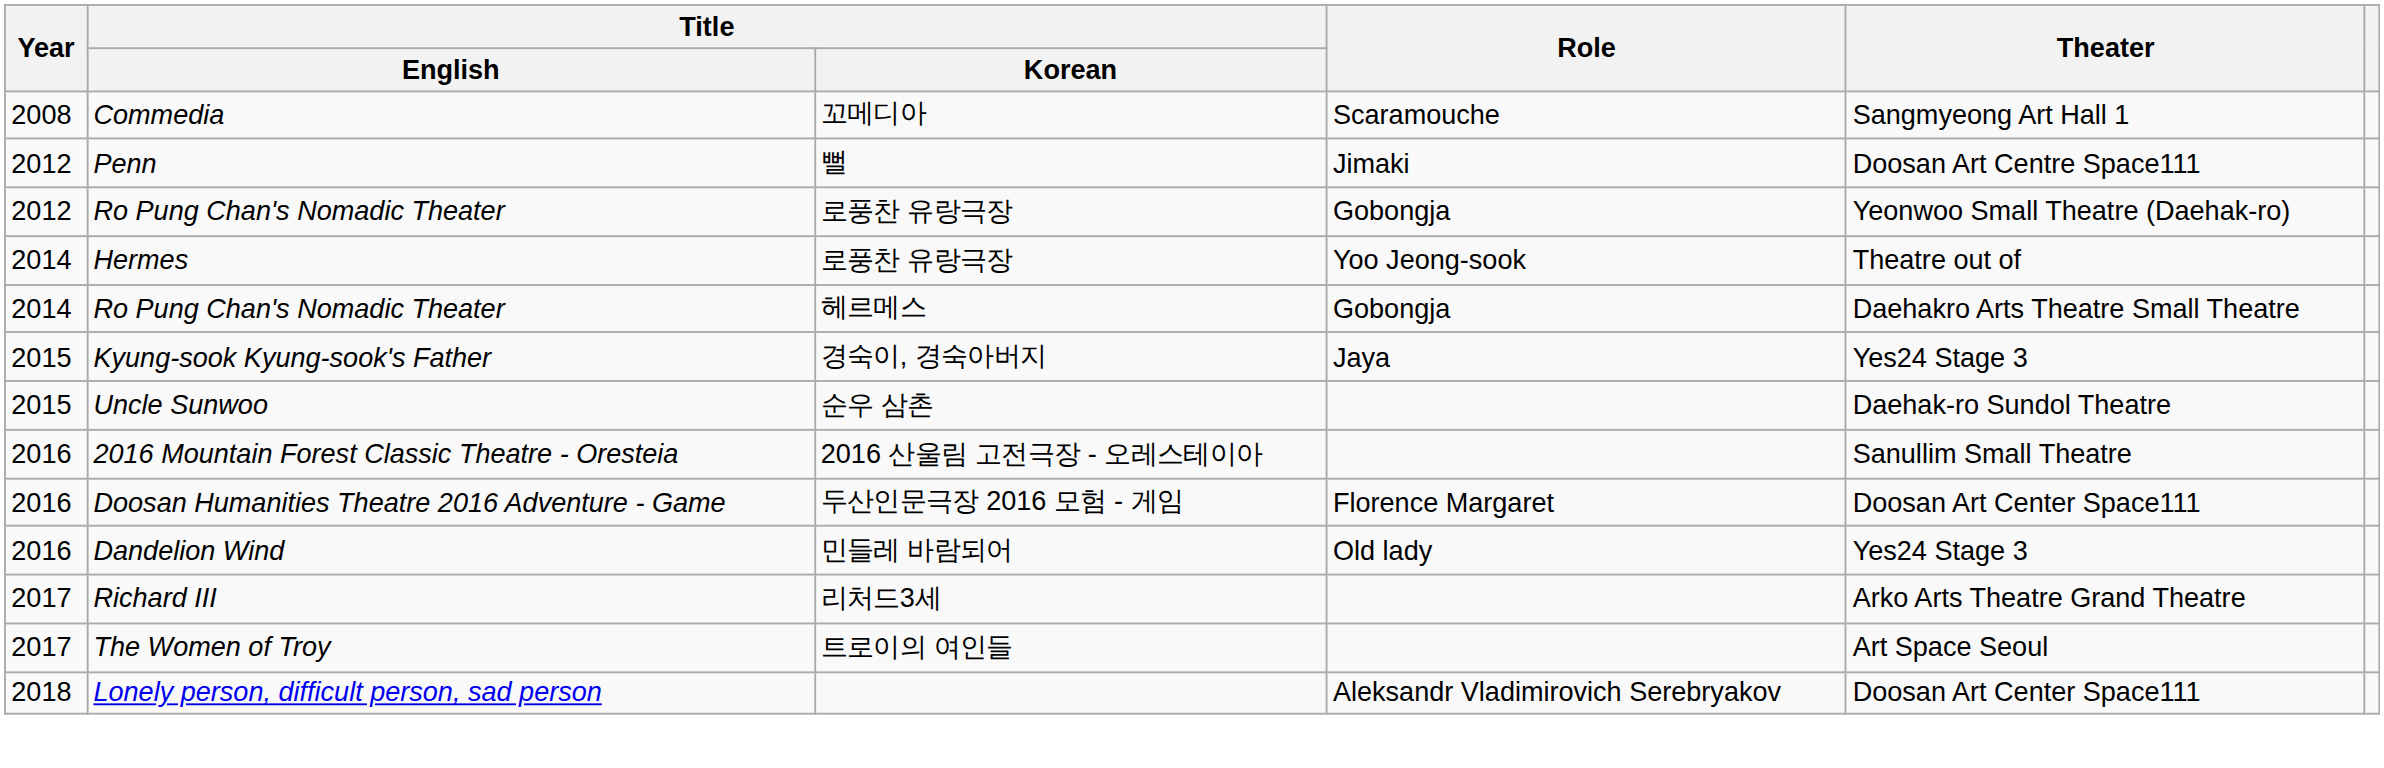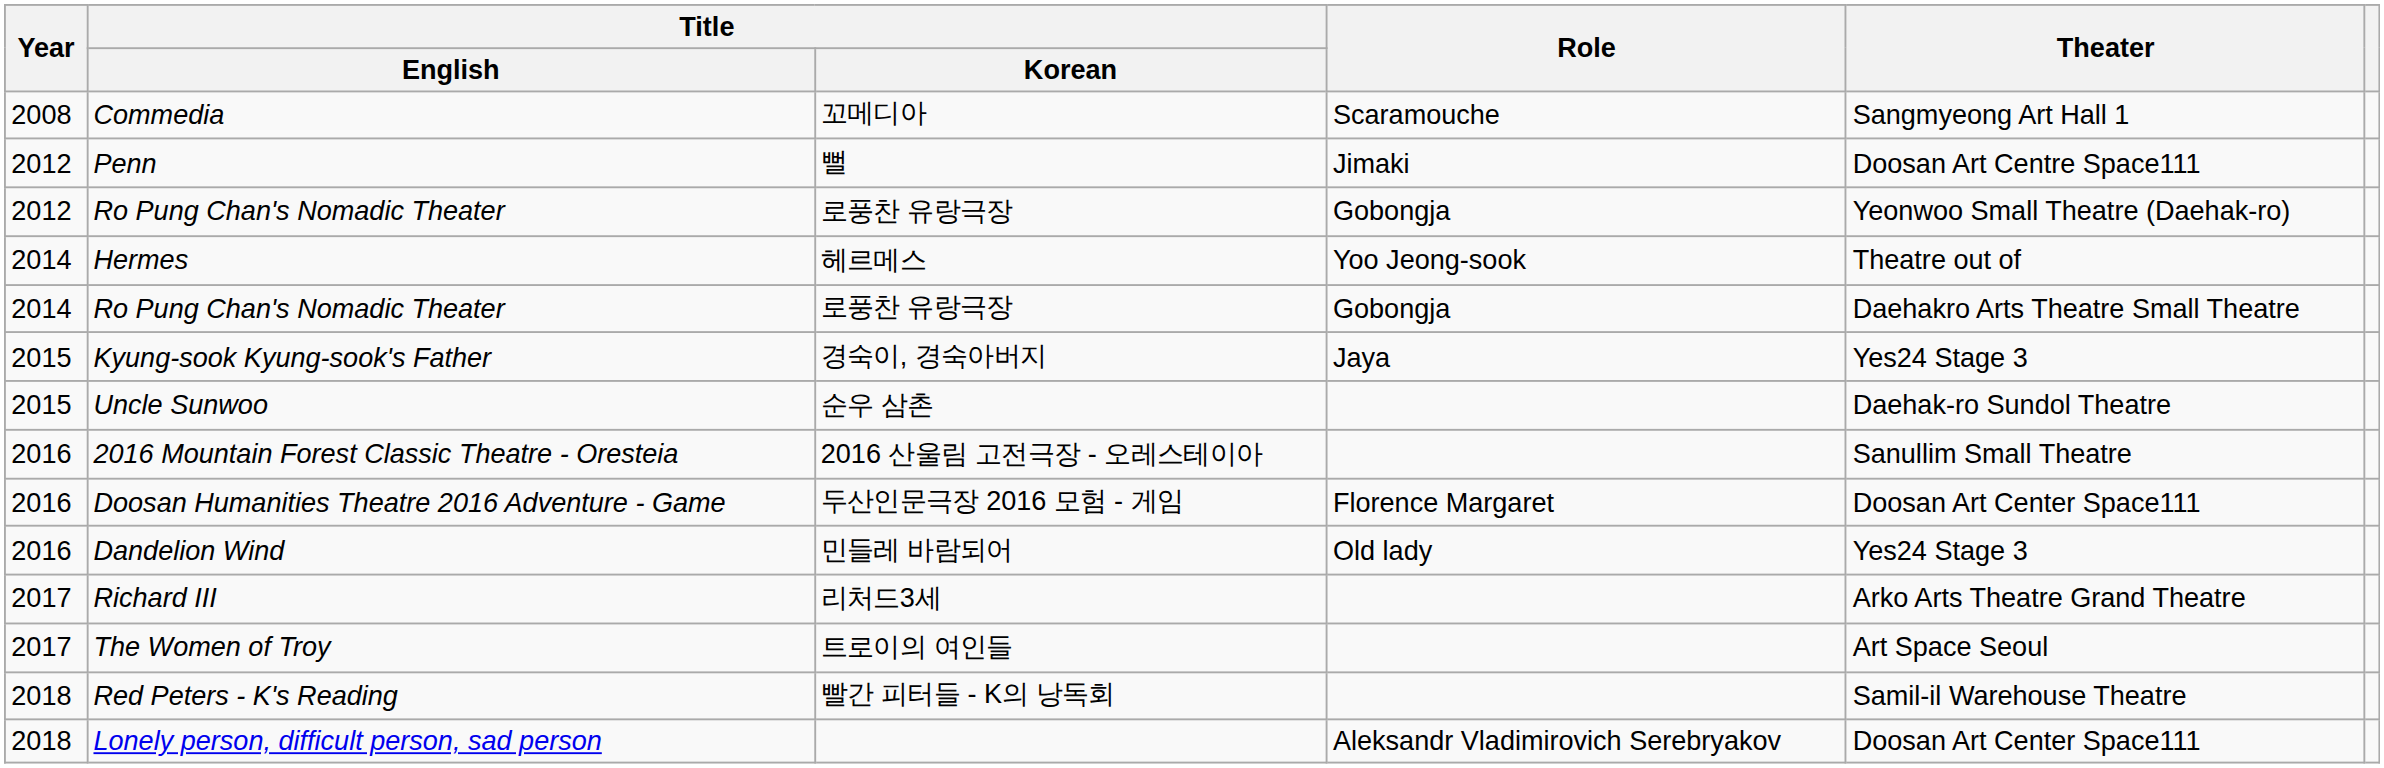Hermes | Title / Korean: 로풍찬 유랑극장 -> 헤르메스
2014 / Ro Pung Chan's Nomadic Theater | Title / Korean: 헤르메스 -> 로풍찬 유랑극장
+ row: 2018 | Red Peters - K's Reading | 빨간 피터들 - K의 낭독회 | Samil-il Warehouse Theatre
